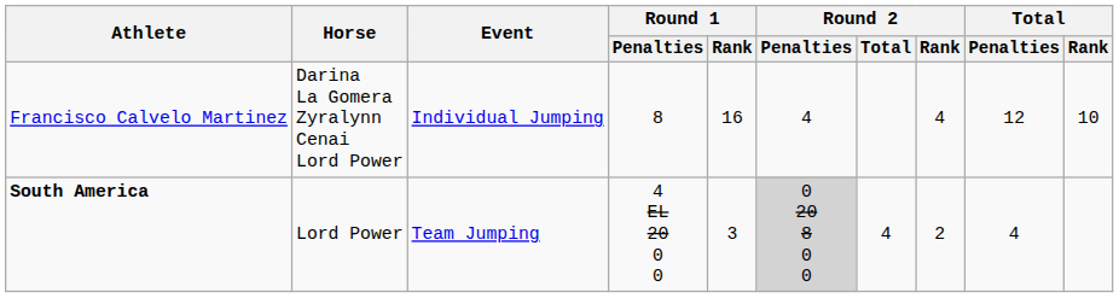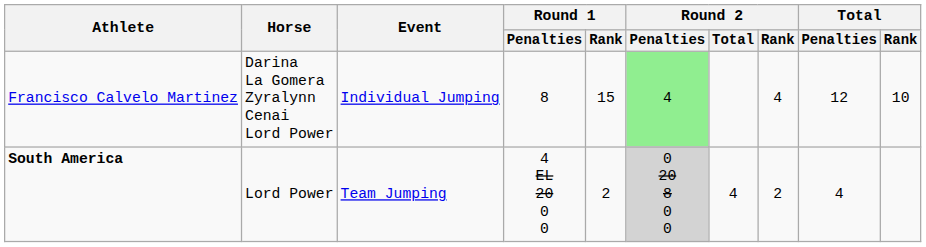Francisco Calvelo Martinez | Round 1 / Rank: 16 -> 15
Francisco Calvelo Martinez | Round 2 / Penalties: no background -> lightgreen background
South America | Round 1 / Rank: 3 -> 2
